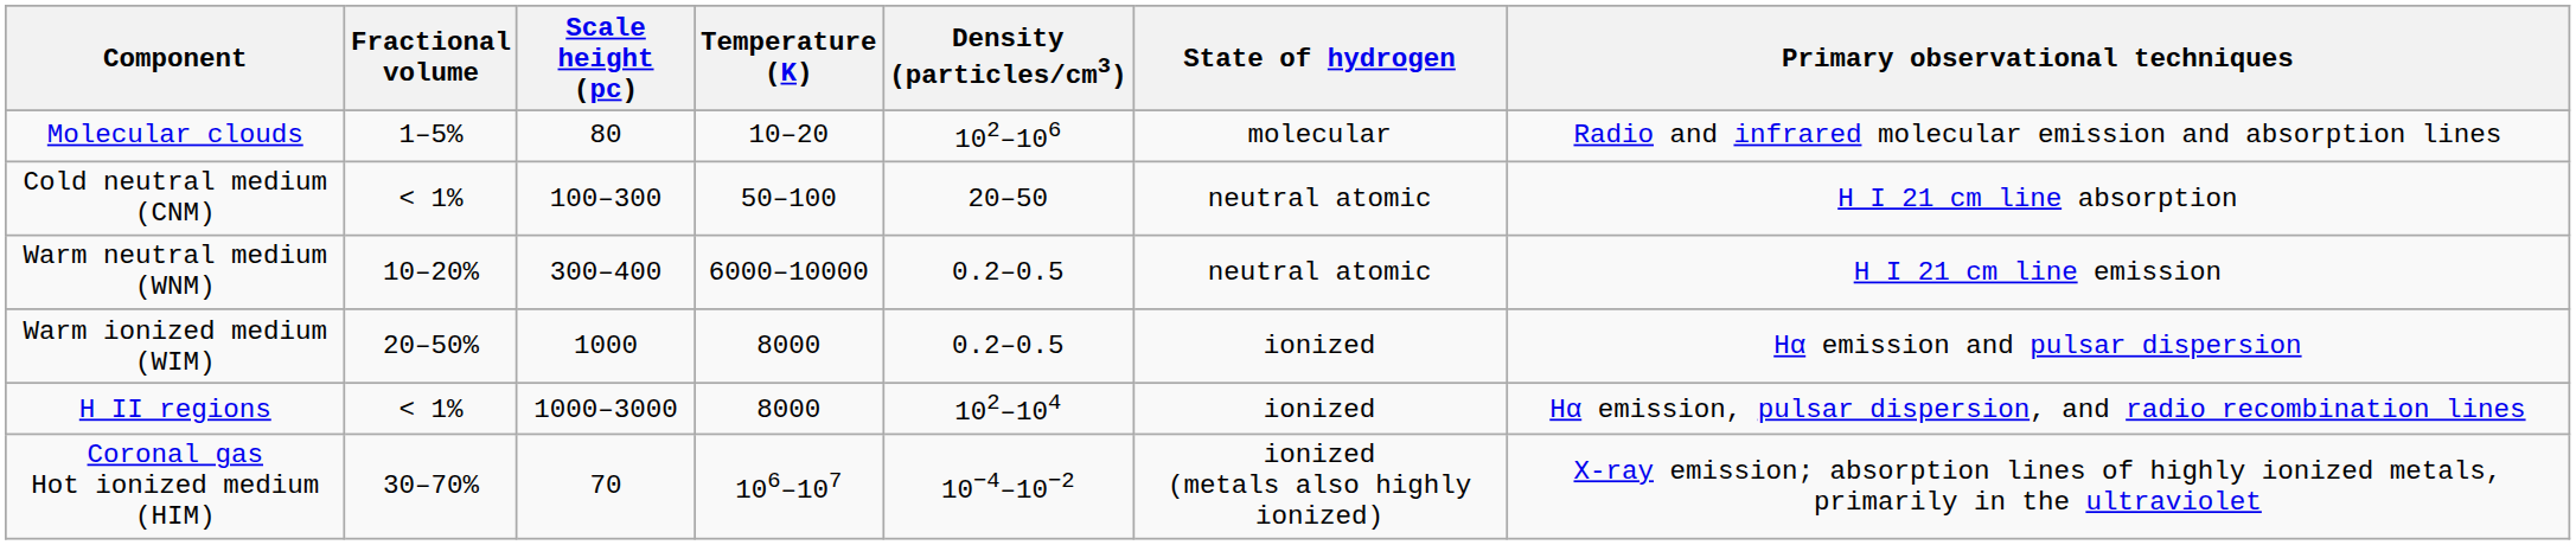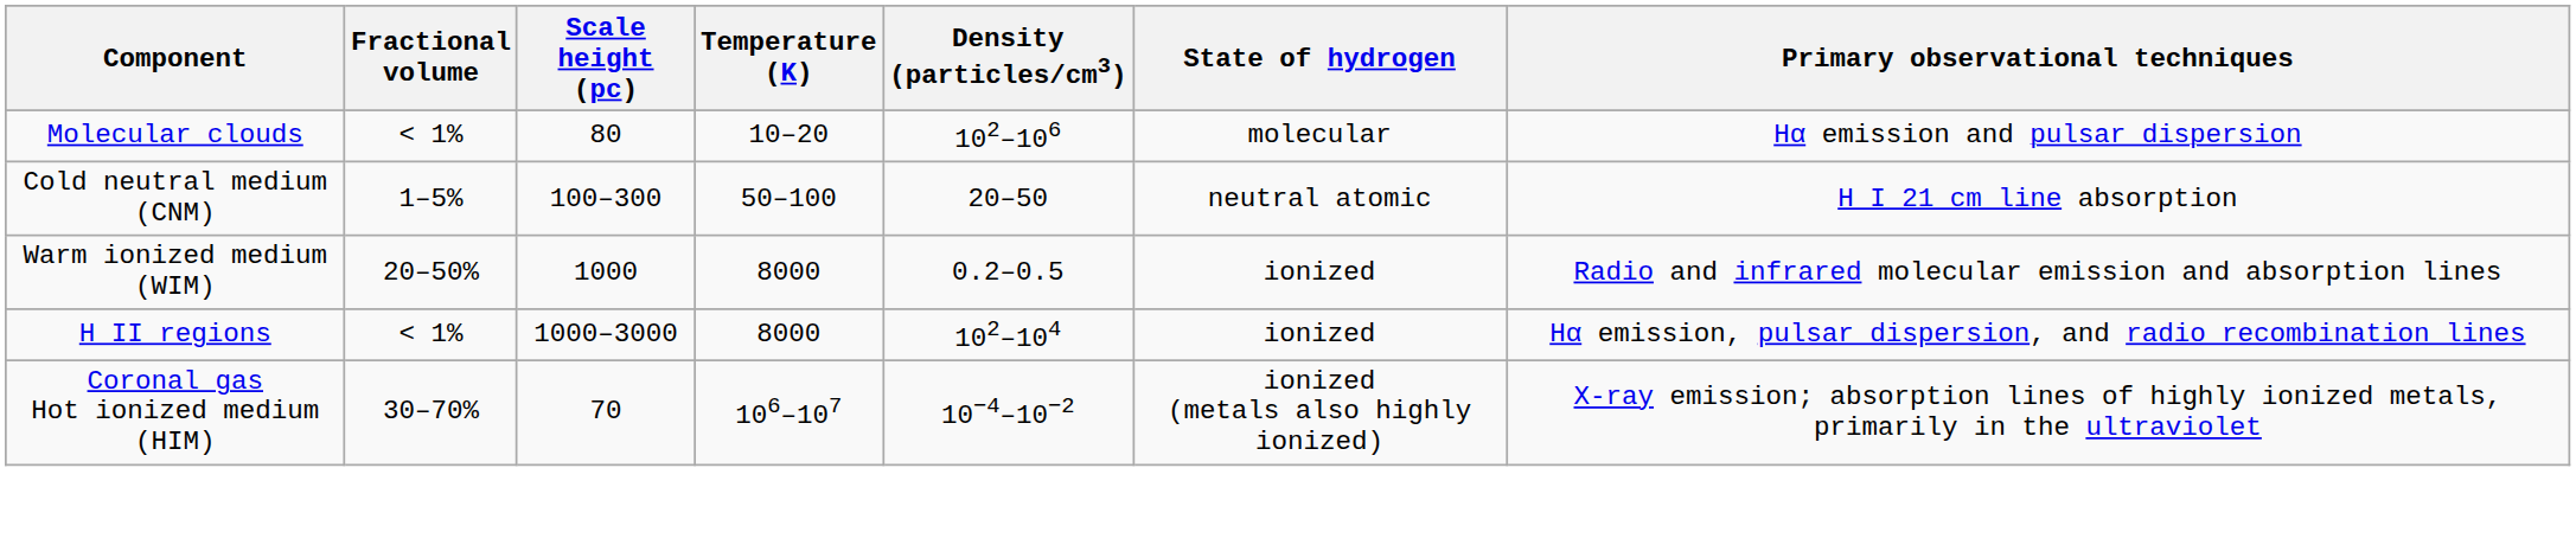Molecular clouds | Fractional volume: 1–5% -> < 1%
Molecular clouds | Primary observational techniques: Radio and infrared molecular emission and absorption lines -> Hα emission and pulsar dispersion
Cold neutral medium (CNM) | Fractional volume: < 1% -> 1–5%
- row: Warm neutral medium (WNM) | 10–20% | 300–400 | 6000–10000 | 0.2–0.5 | neutral atomic | H I 21 cm line emission
Warm ionized medium (WIM) | Primary observational techniques: Hα emission and pulsar dispersion -> Radio and infrared molecular emission and absorption lines
